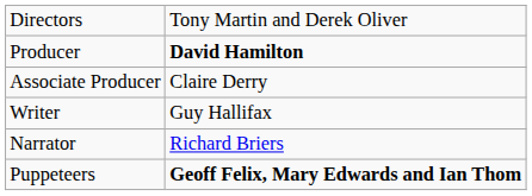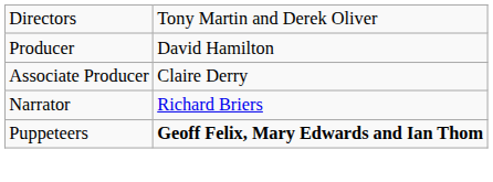Producer | column 2: bold -> normal
- row: Writer | Guy Hallifax
